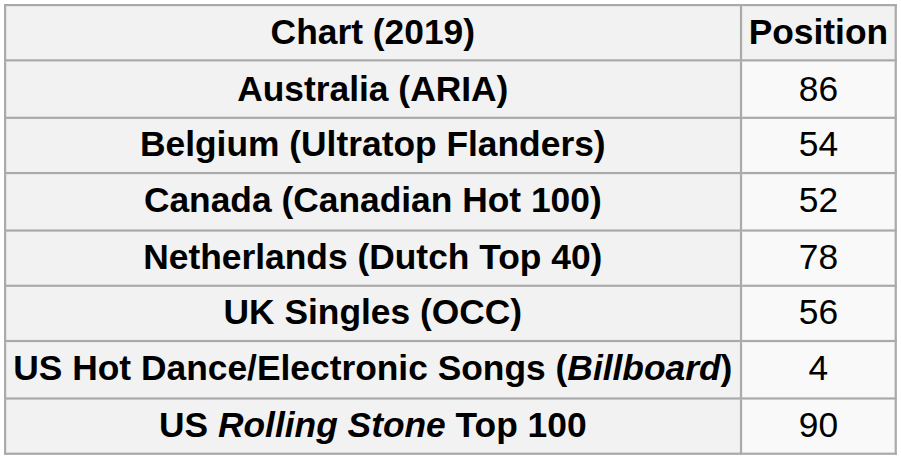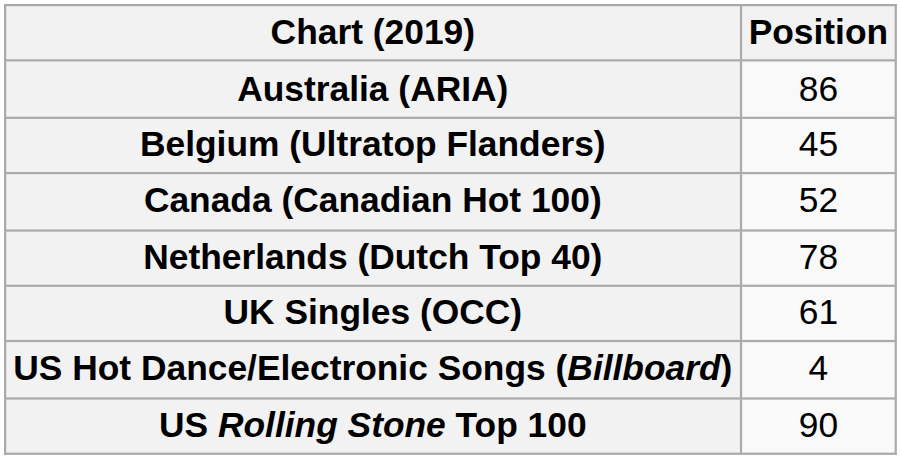Belgium (Ultratop Flanders) | Position: 54 -> 45
UK Singles (OCC) | Position: 56 -> 61
